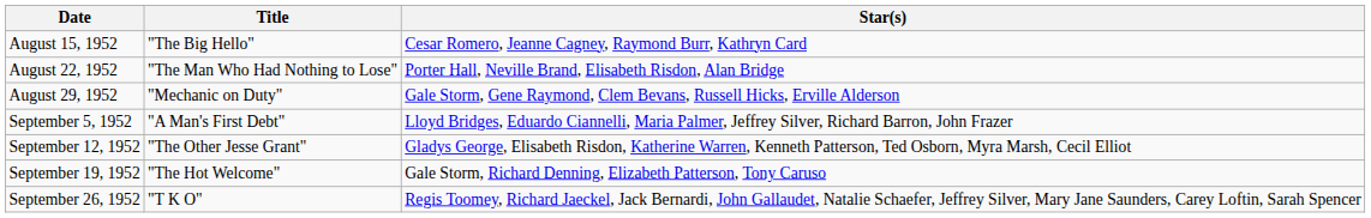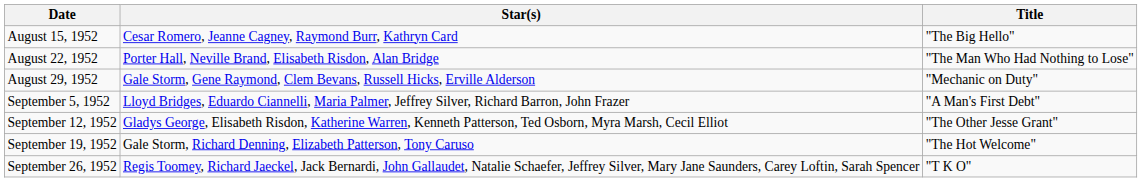columns swapped: Title <-> Star(s)
